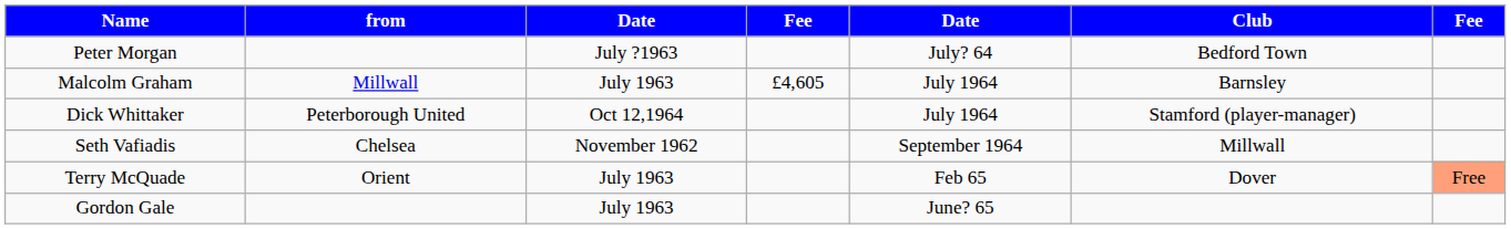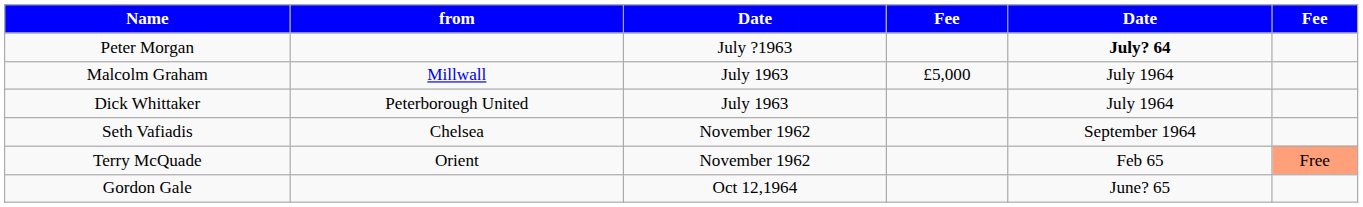- column: Club | Bedford Town | Barnsley | Stamford (player-manager) | Millwall | Dover
Peter Morgan | column 5: normal -> bold
Malcolm Graham | column 4: £4,605 -> £5,000
Dick Whittaker | column 3: Oct 12,1964 -> July 1963
Terry McQuade | column 3: July 1963 -> November 1962
Gordon Gale | column 3: July 1963 -> Oct 12,1964
